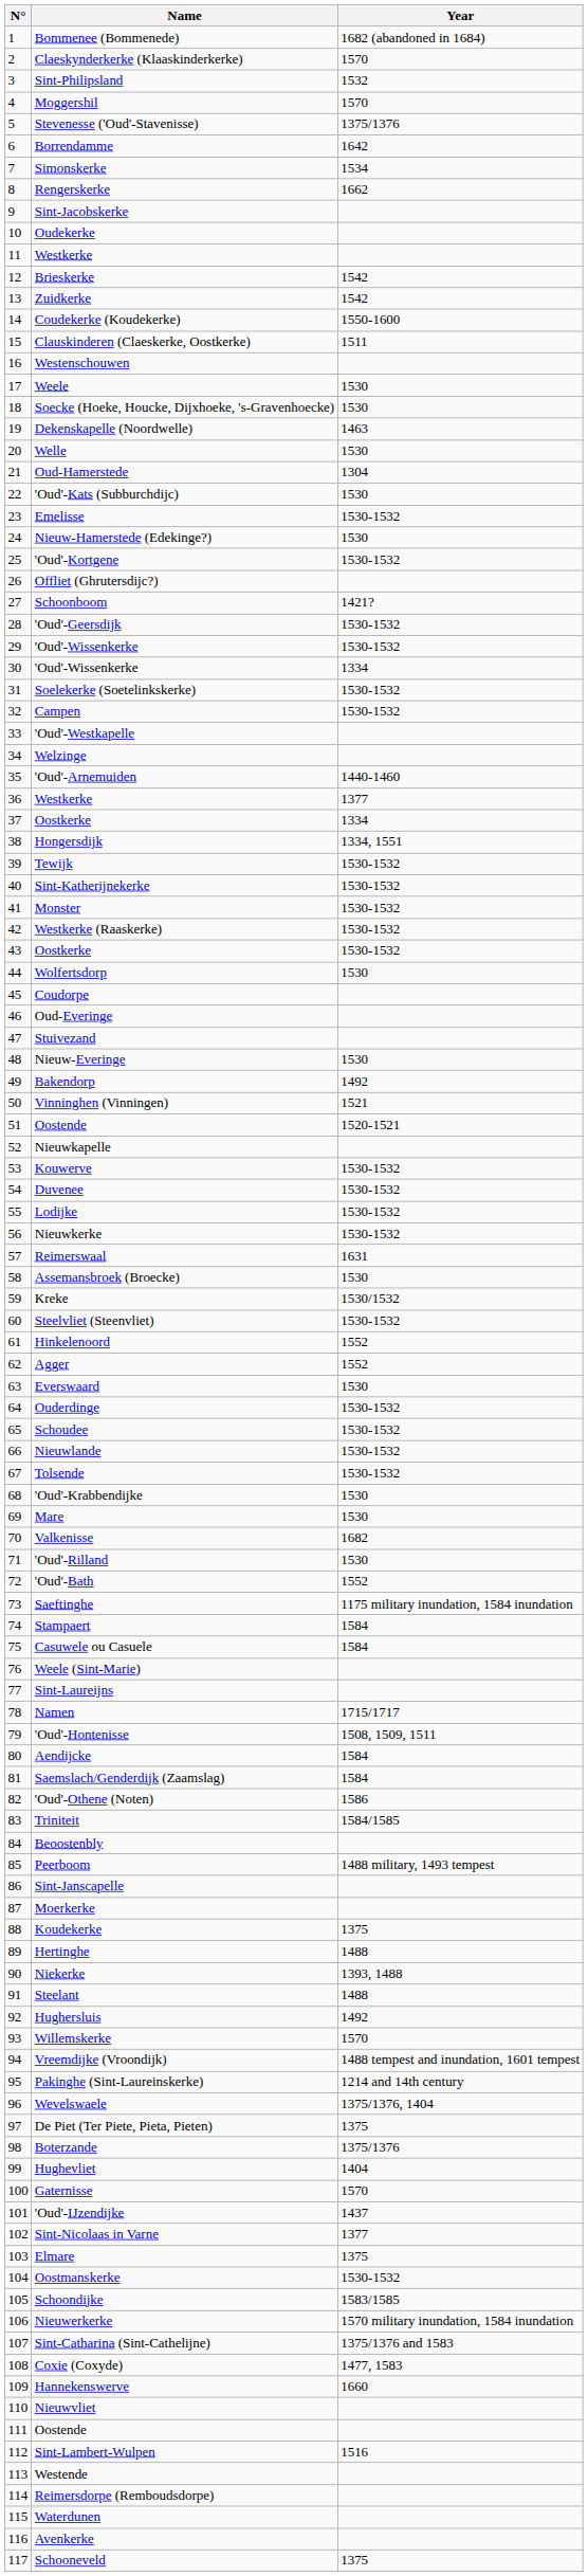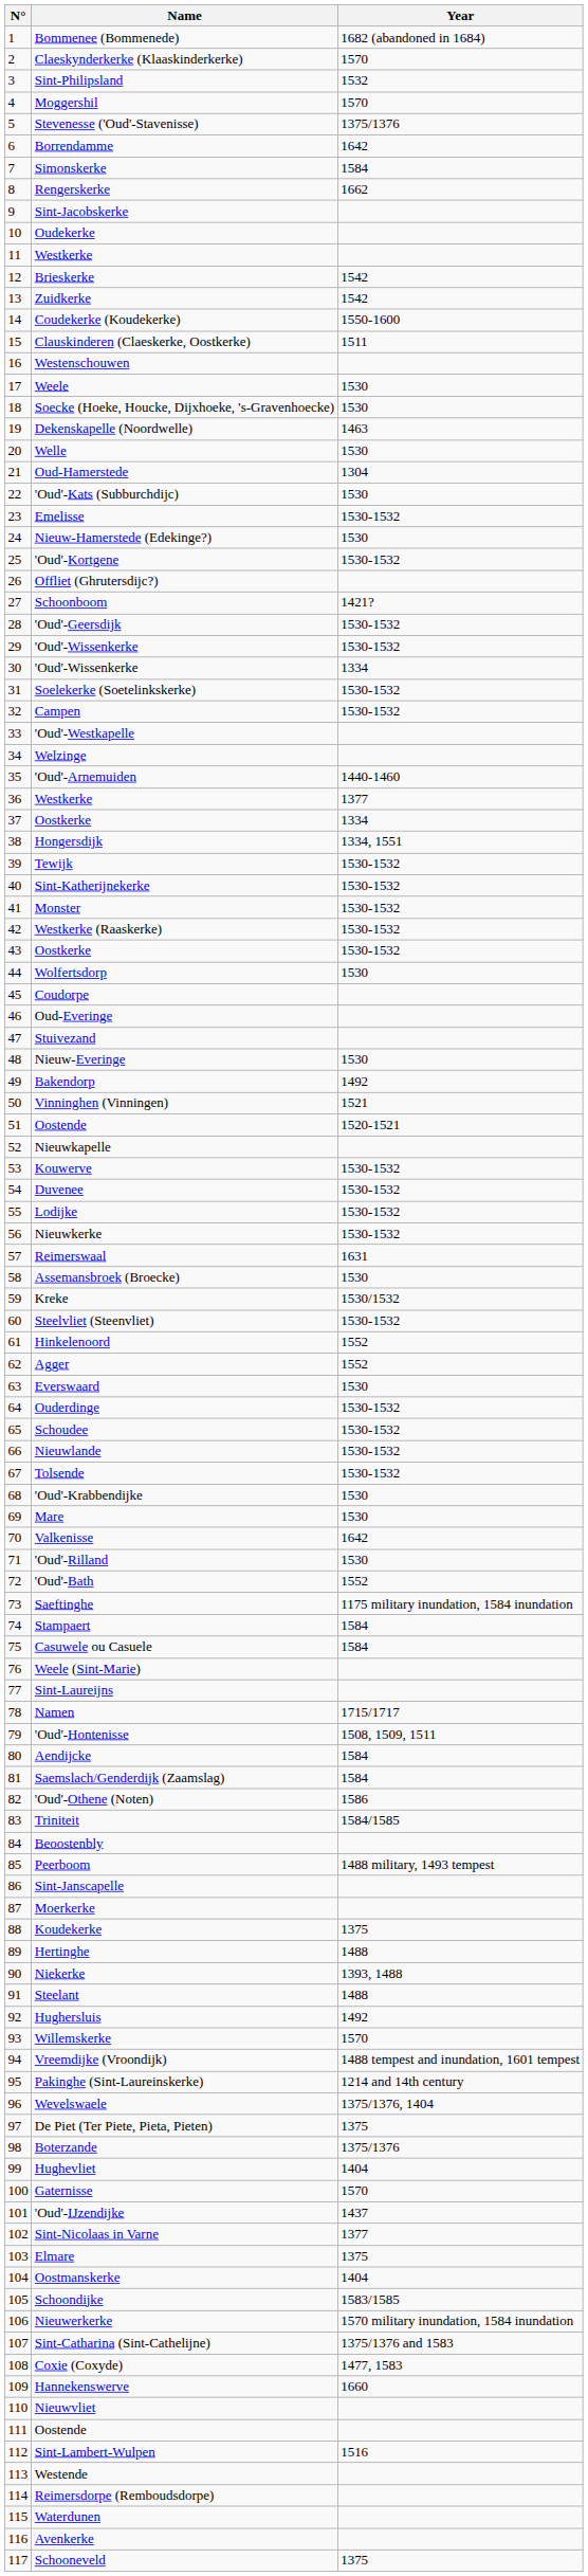Simonskerke | Year: 1534 -> 1584
Valkenisse | Year: 1682 -> 1642
Oostmanskerke | Year: 1530-1532 -> 1404
